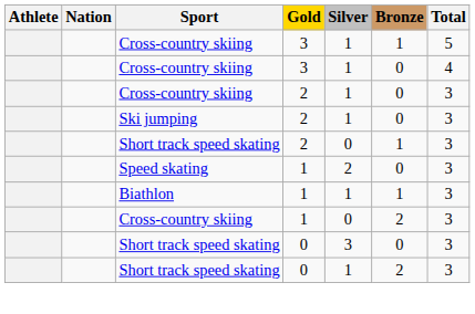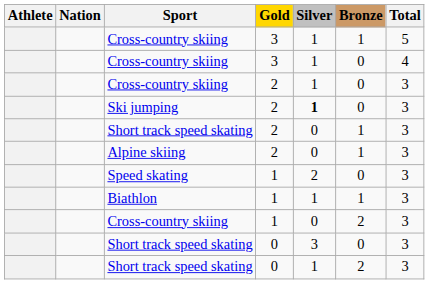Ski jumping | Silver: normal -> bold
+ row: Alpine skiing | 2 | 0 | 1 | 3
